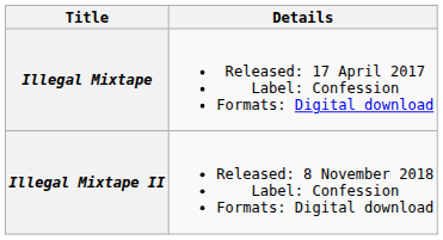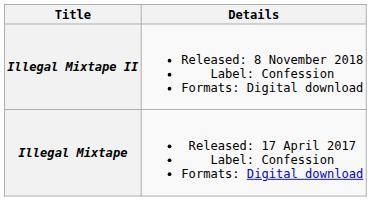rows swapped: Illegal Mixtape <-> Illegal Mixtape II
